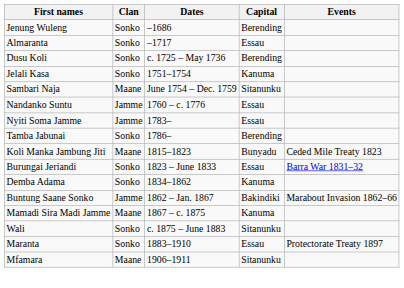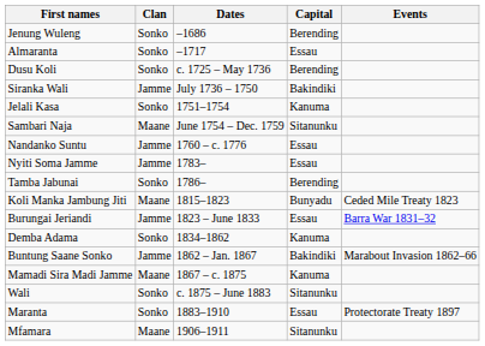+ row: Siranka Wali | Jamme | July 1736 – 1750 | Bakindiki
Burungai Jeriandi | Clan: Sonko -> Jamme
